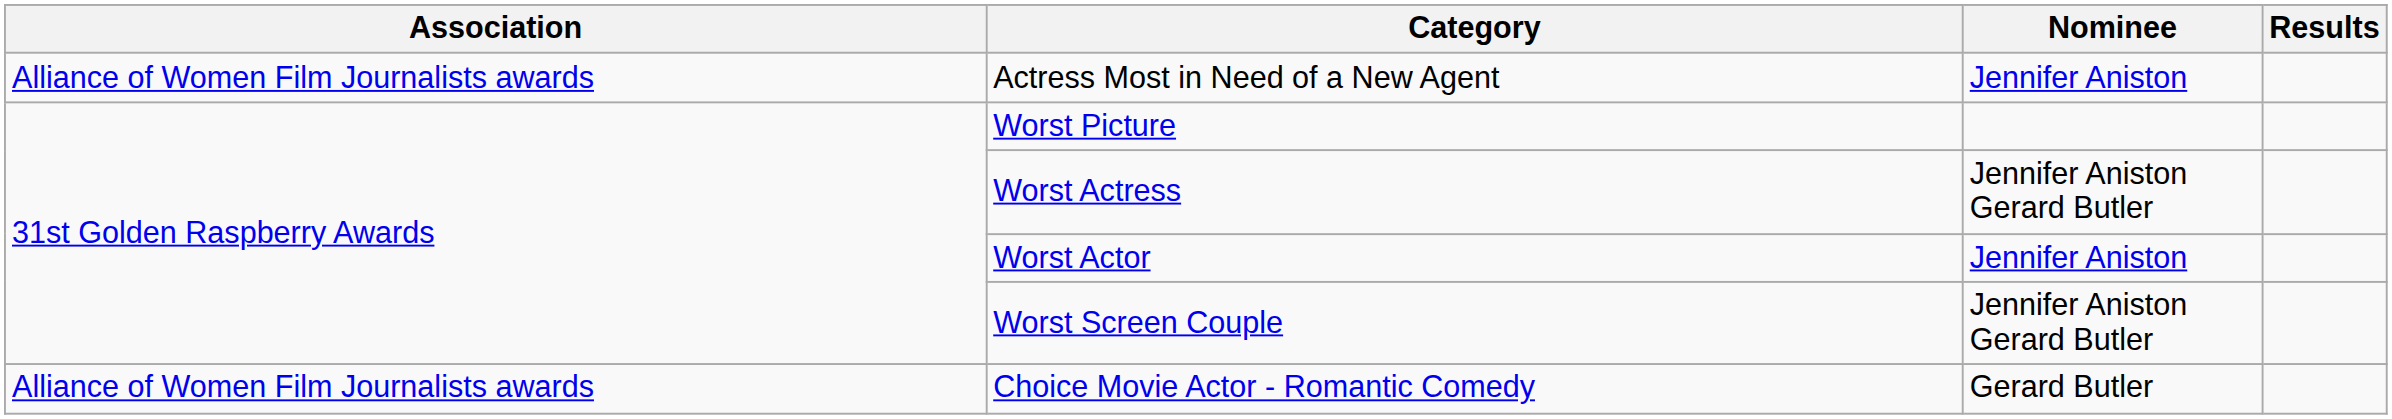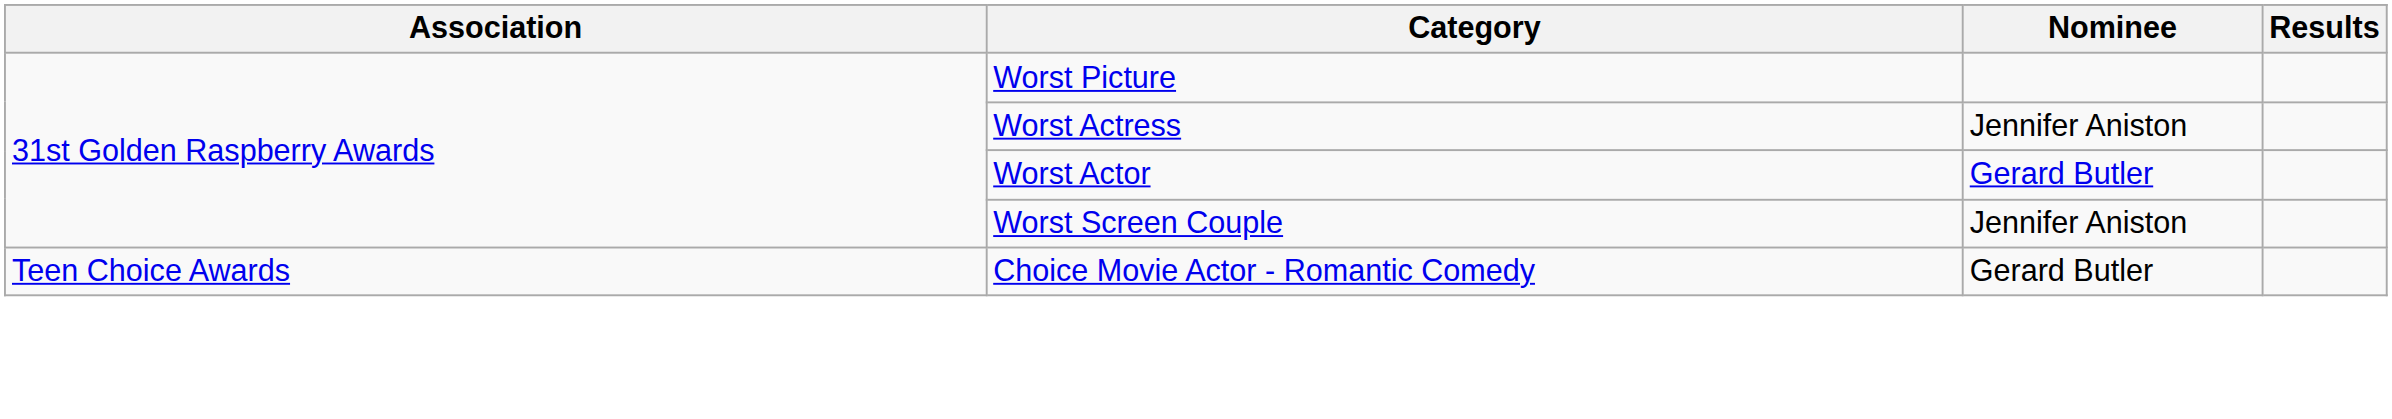- row: Alliance of Women Film Journalists awards | Actress Most in Need of a New Agent | Jennifer Aniston
Worst Actress | Nominee: Jennifer Aniston Gerard Butler -> Jennifer Aniston
Worst Actor | Nominee: Jennifer Aniston -> Gerard Butler
Worst Screen Couple | Nominee: Jennifer Aniston Gerard Butler -> Jennifer Aniston
Choice Movie Actor - Romantic Comedy | Association: Alliance of Women Film Journalists awards -> Teen Choice Awards
